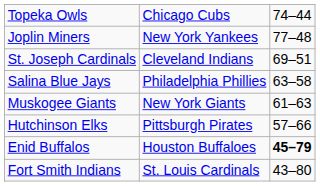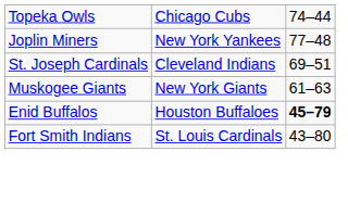- row: Salina Blue Jays | Philadelphia Phillies | 63–58
- row: Hutchinson Elks | Pittsburgh Pirates | 57–66
